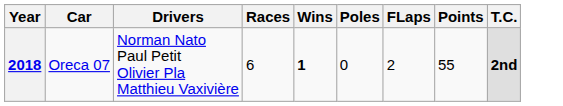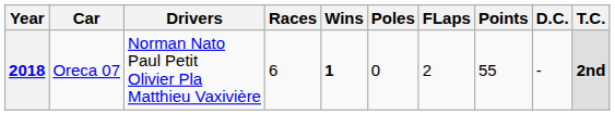+ column: D.C. | -
